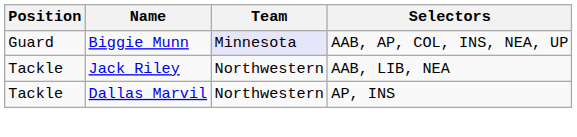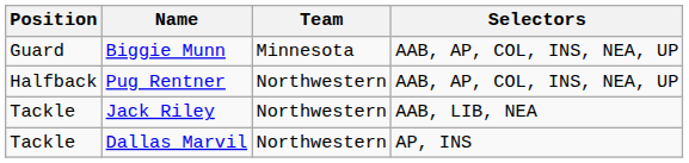Biggie Munn | Team: lavender background -> no background
+ row: Halfback | Pug Rentner | Northwestern | AAB, AP, COL, INS, NEA, UP
